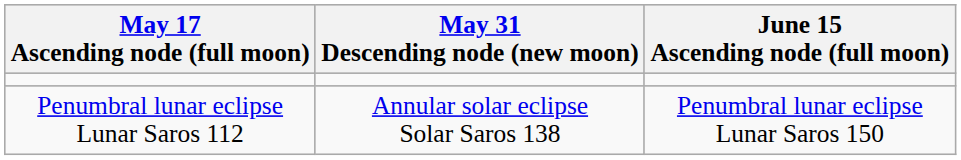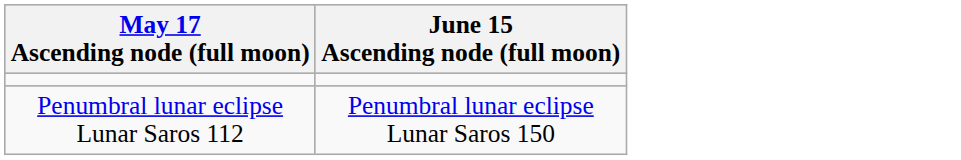- column: May 31 Descending node (new moon) | Annular solar eclipse Solar Saros 138
